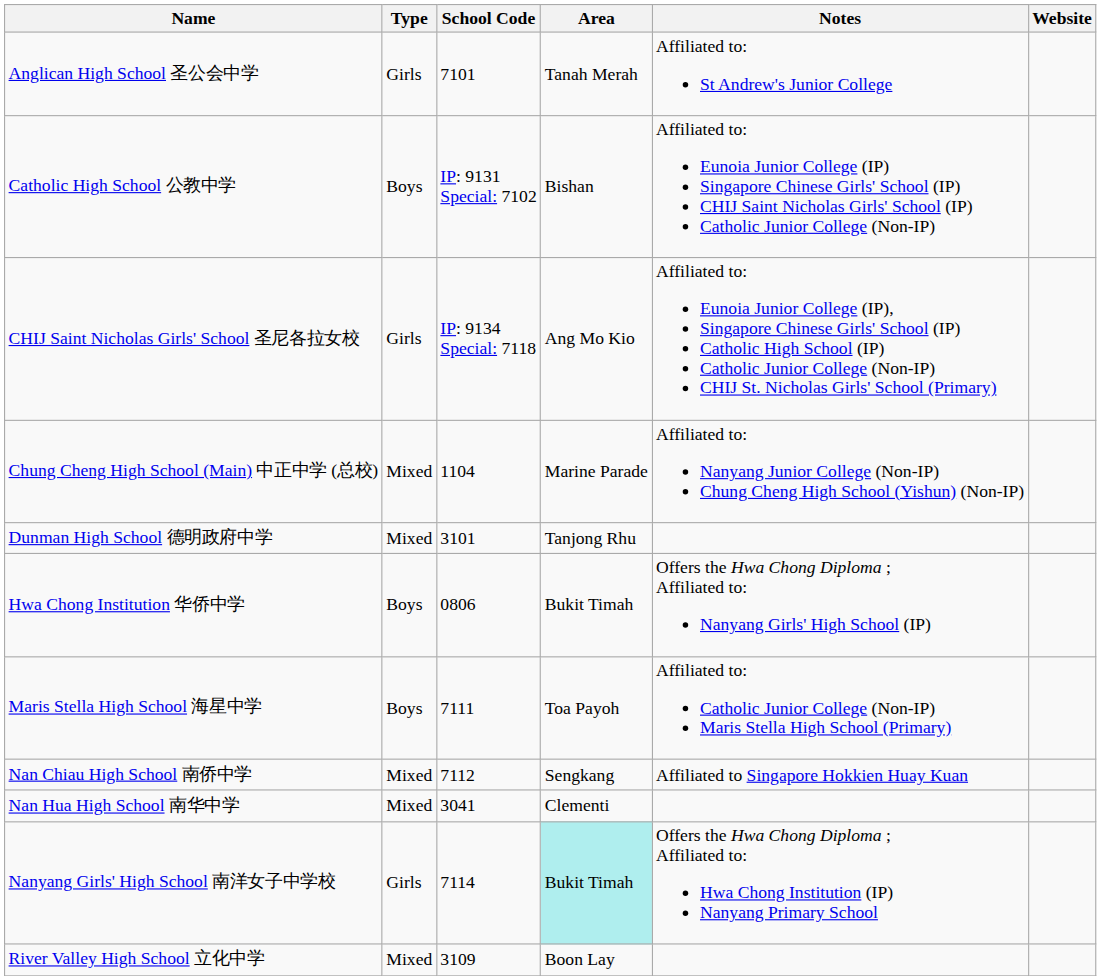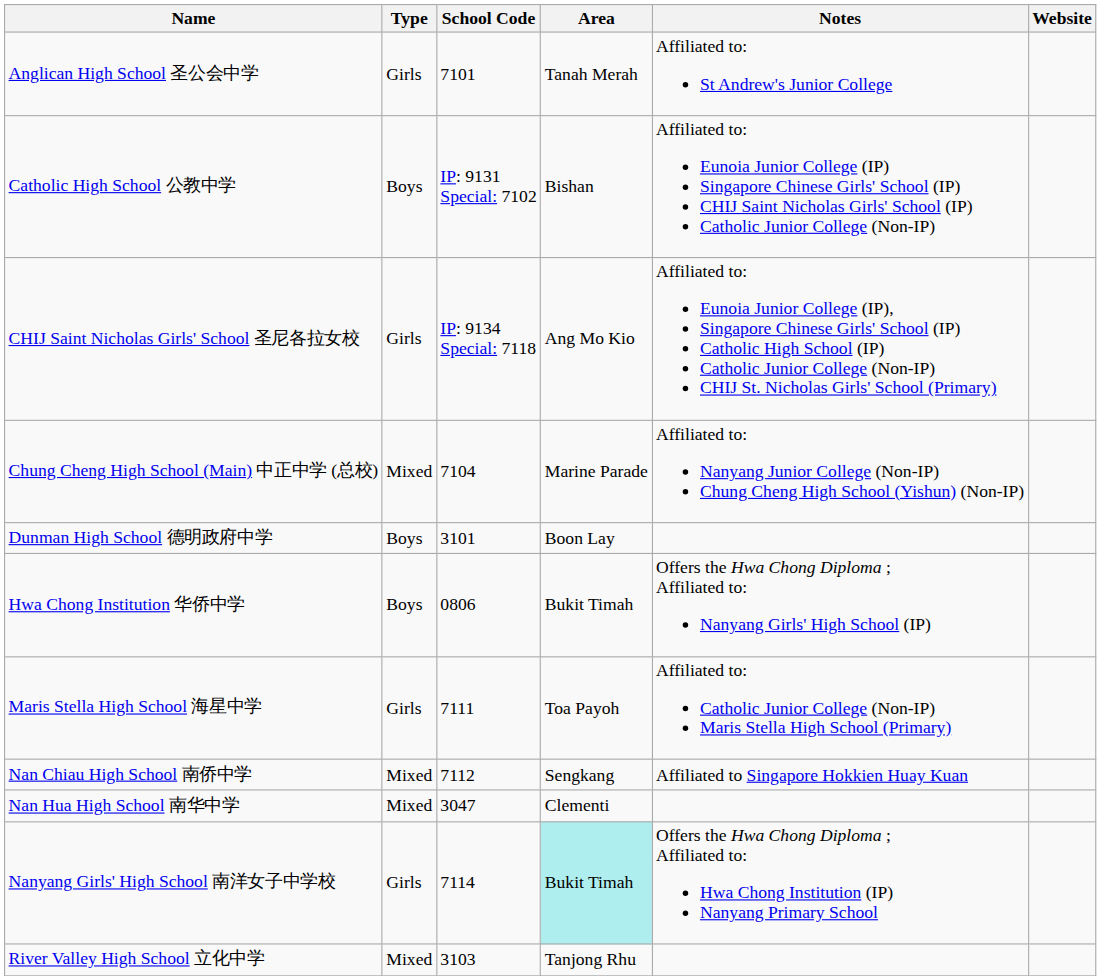Chung Cheng High School (Main) 中正中学 (总校) | School Code: 1104 -> 7104
Dunman High School 德明政府中学 | Type: Mixed -> Boys
Dunman High School 德明政府中学 | Area: Tanjong Rhu -> Boon Lay
Maris Stella High School 海星中学 | Type: Boys -> Girls
Nan Hua High School 南华中学 | School Code: 3041 -> 3047
River Valley High School 立化中学 | School Code: 3109 -> 3103
River Valley High School 立化中学 | Area: Boon Lay -> Tanjong Rhu
